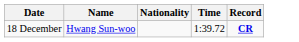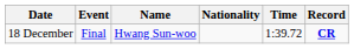+ column: Event | Final
